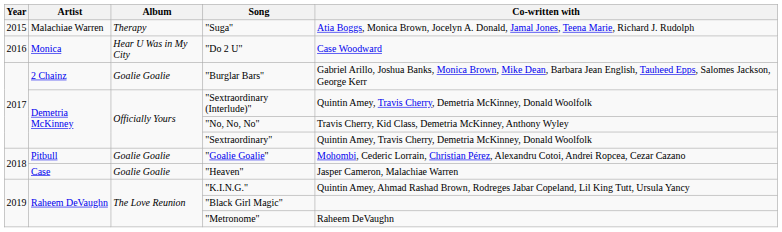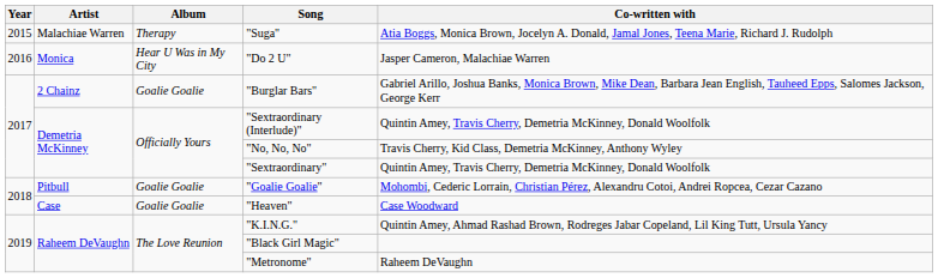"Do 2 U" | Co-written with: Case Woodward -> Jasper Cameron, Malachiae Warren
"Heaven" | Co-written with: Jasper Cameron, Malachiae Warren -> Case Woodward
